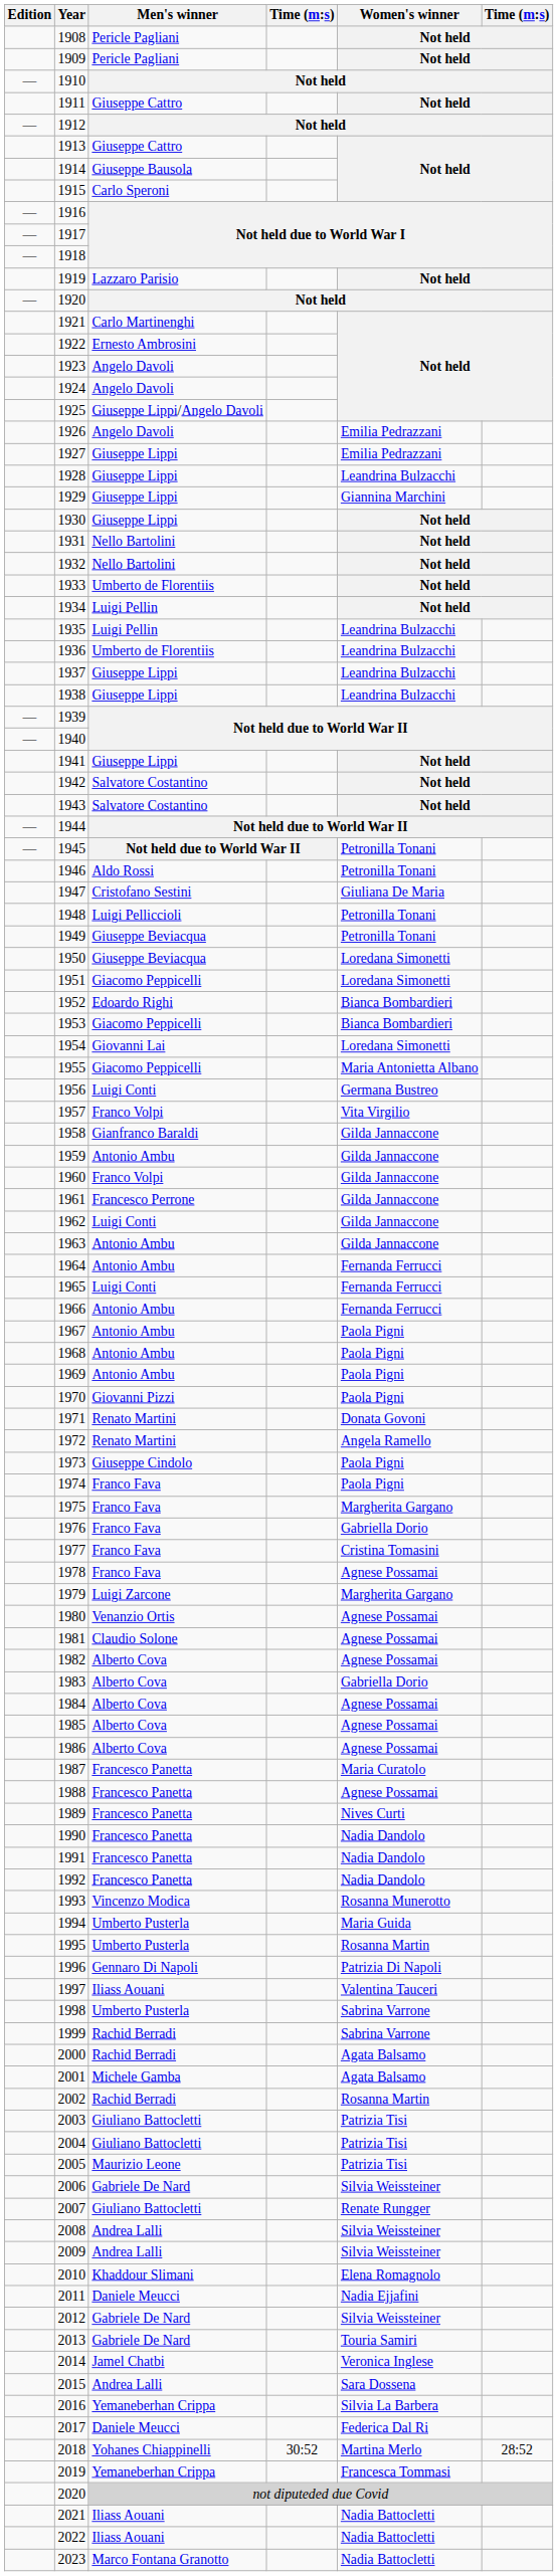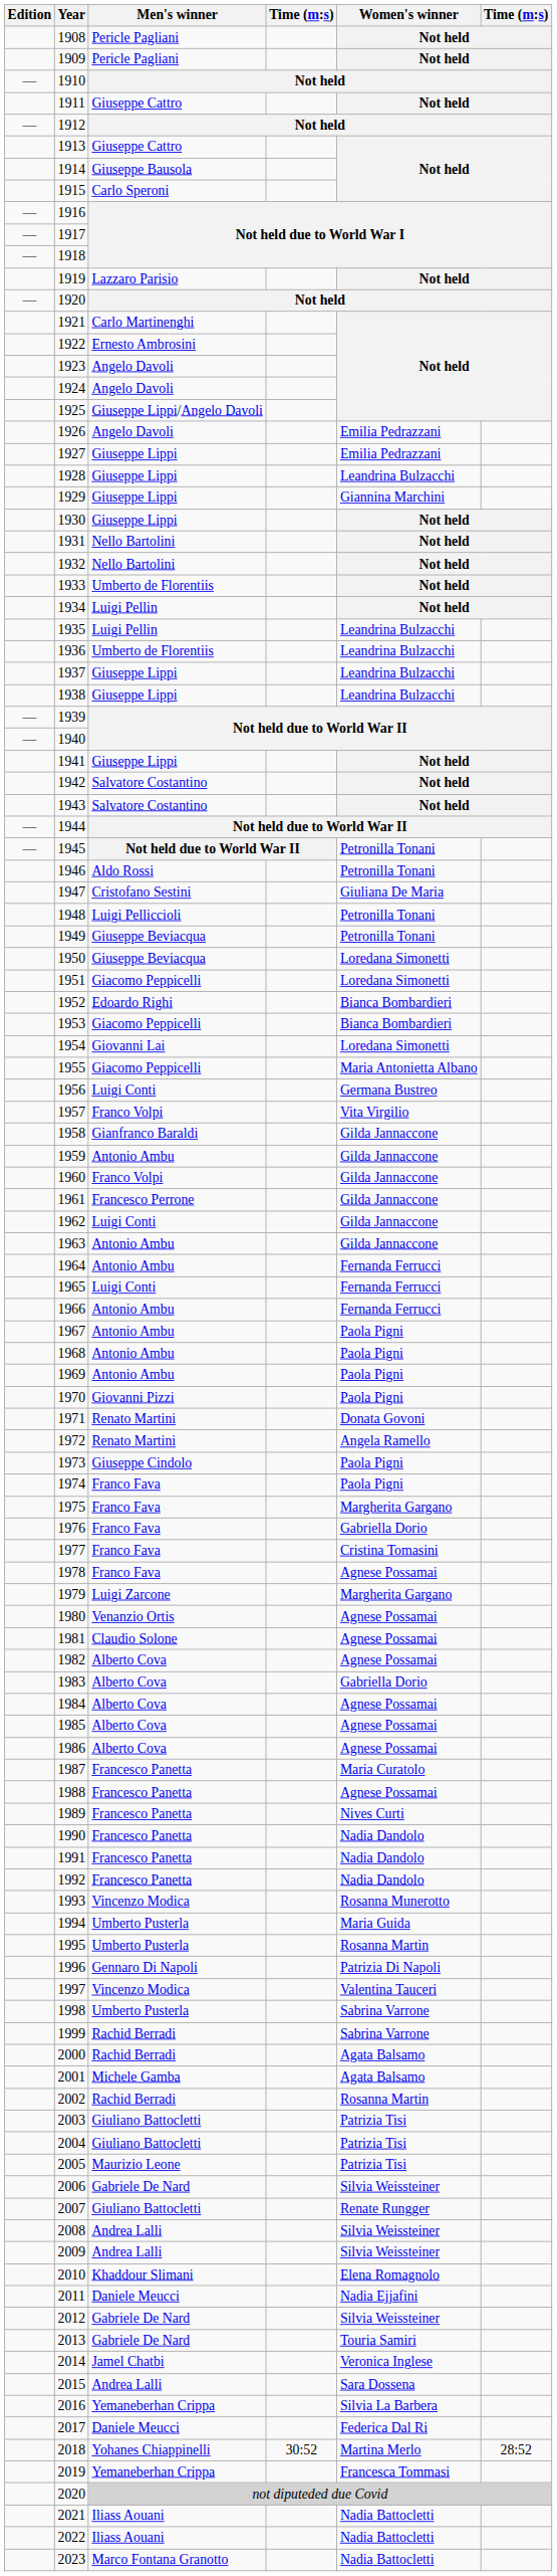1997 | Men's winner: Iliass Aouani -> Vincenzo Modica
